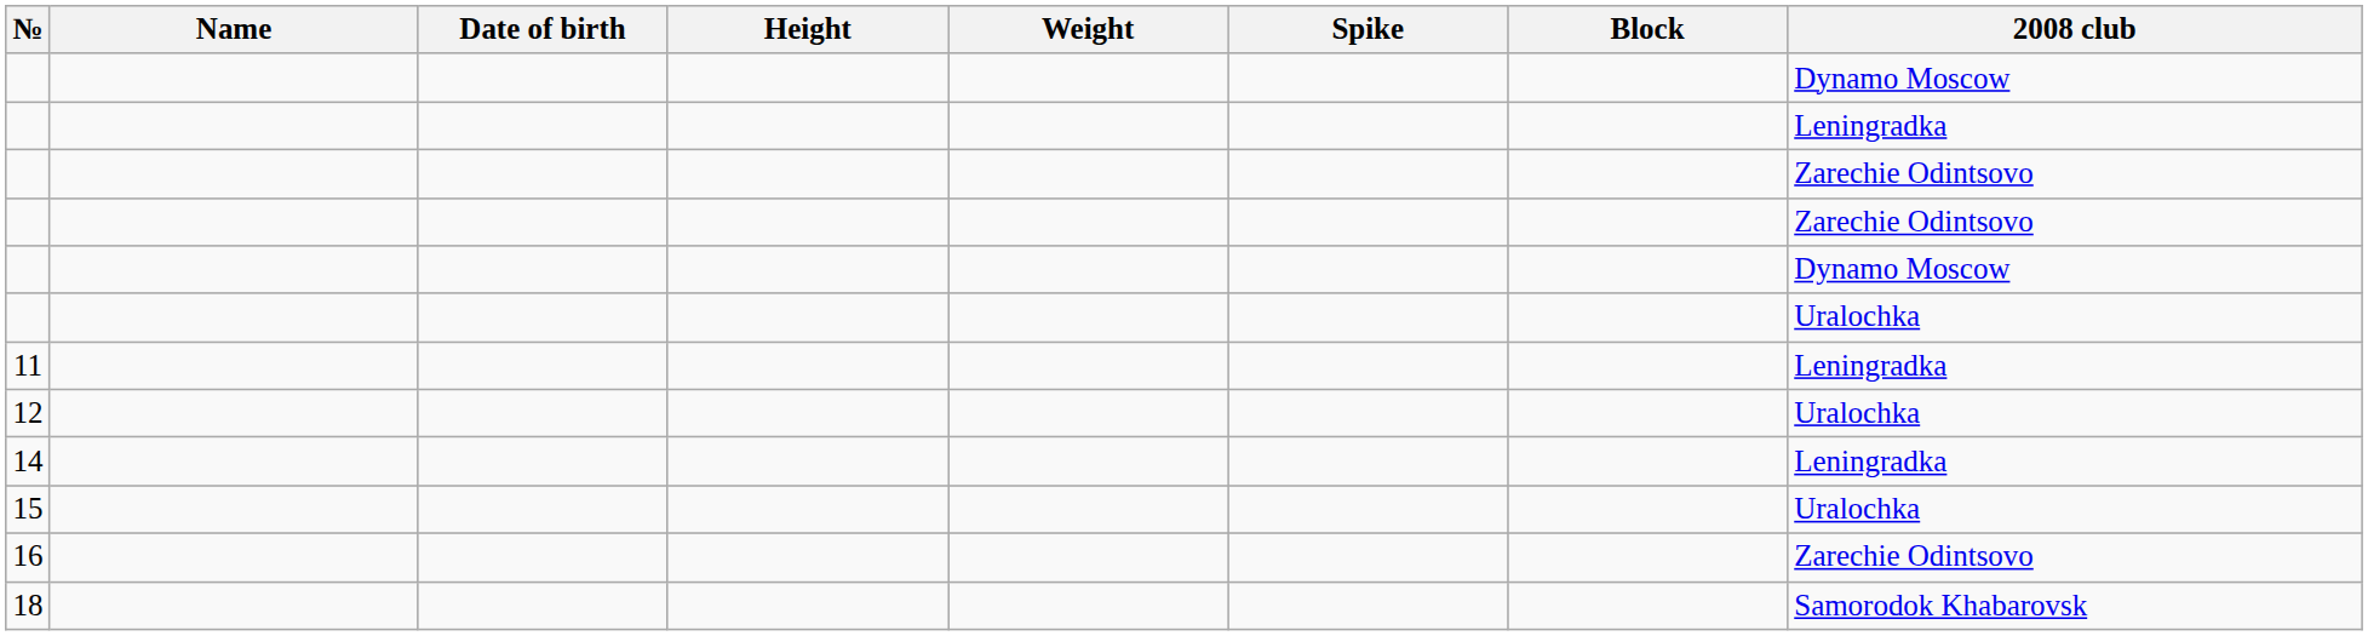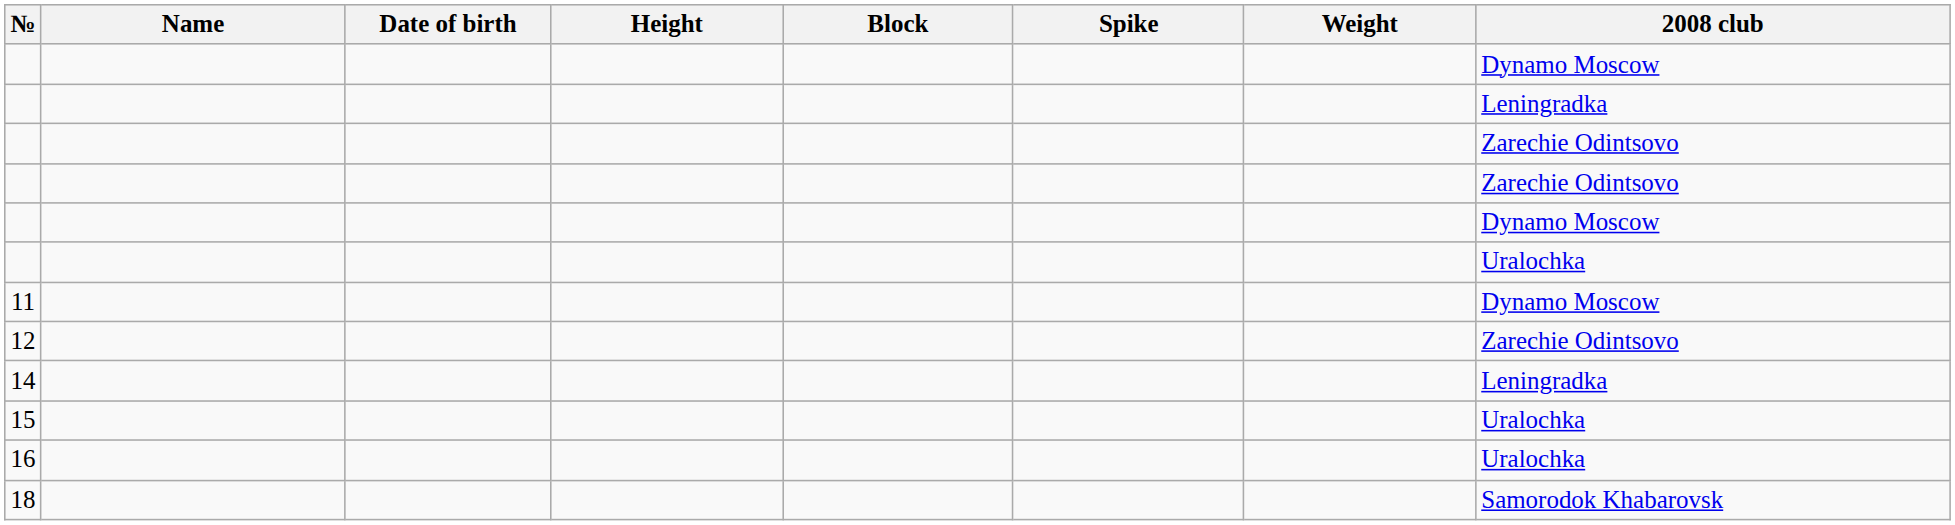columns swapped: Weight <-> Block
11 | 2008 club: Leningradka -> Dynamo Moscow
12 | 2008 club: Uralochka -> Zarechie Odintsovo
16 | 2008 club: Zarechie Odintsovo -> Uralochka
